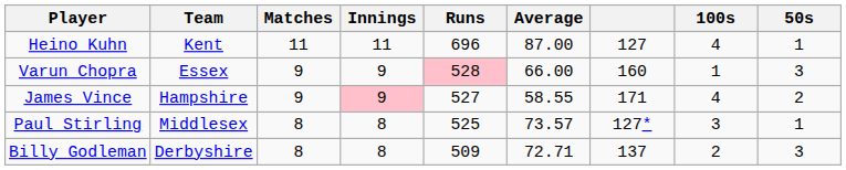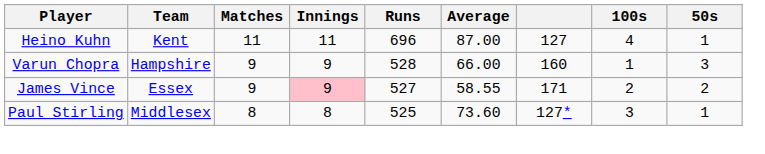Varun Chopra | Team: Essex -> Hampshire
Varun Chopra | Runs: pink background -> no background
James Vince | Team: Hampshire -> Essex
James Vince | 100s: 4 -> 2
Paul Stirling | Average: 73.57 -> 73.60
- row: Billy Godleman | Derbyshire | 8 | 8 | 509 | 72.71 | 137 | 2 | 3
